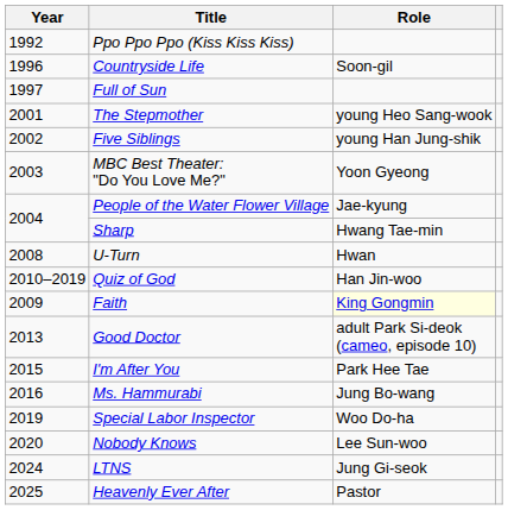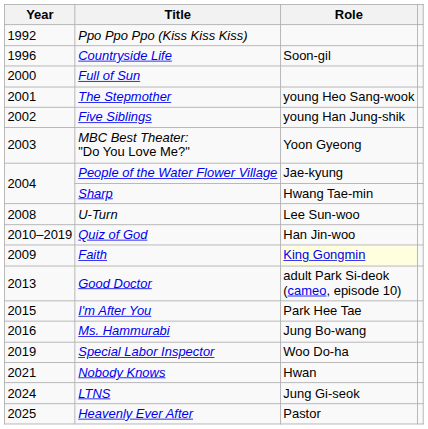Full of Sun | Year: 1997 -> 2000
U-Turn | Role: Hwan -> Lee Sun-woo
Nobody Knows | Year: 2020 -> 2021
Nobody Knows | Role: Lee Sun-woo -> Hwan
